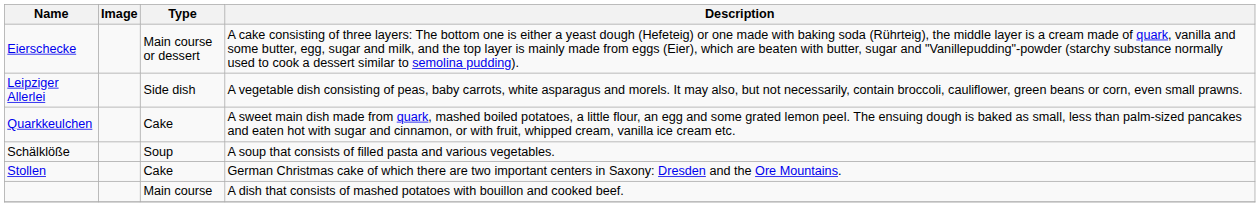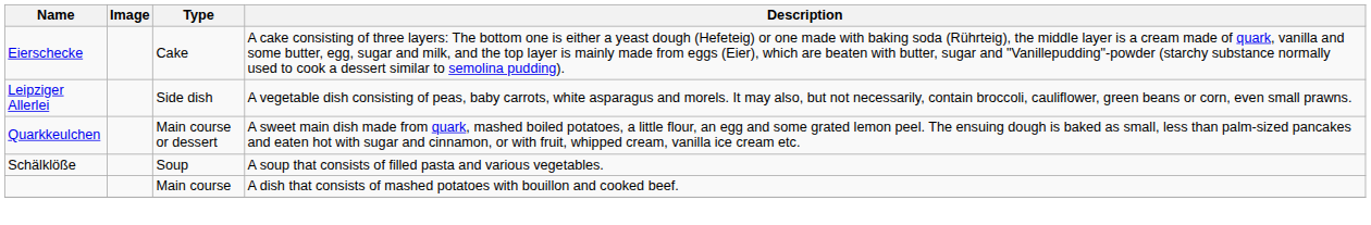Eierschecke | Type: Main course or dessert -> Cake
Quarkkeulchen | Type: Cake -> Main course or dessert
- row: Stollen | Cake | German Christmas cake of which there are two important centers in Saxony: Dresden and the Ore Mountains.
